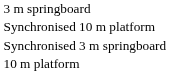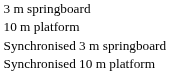rows swapped: 10 m platform <-> Synchronised 10 m platform
